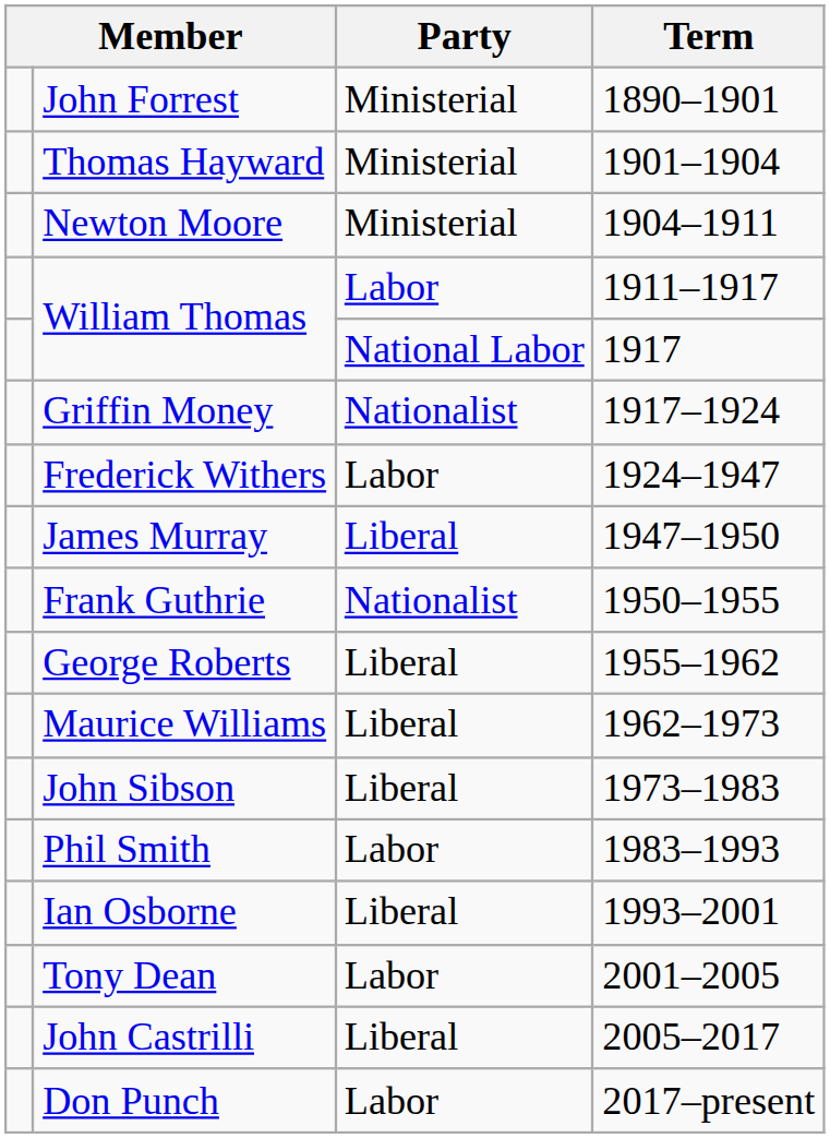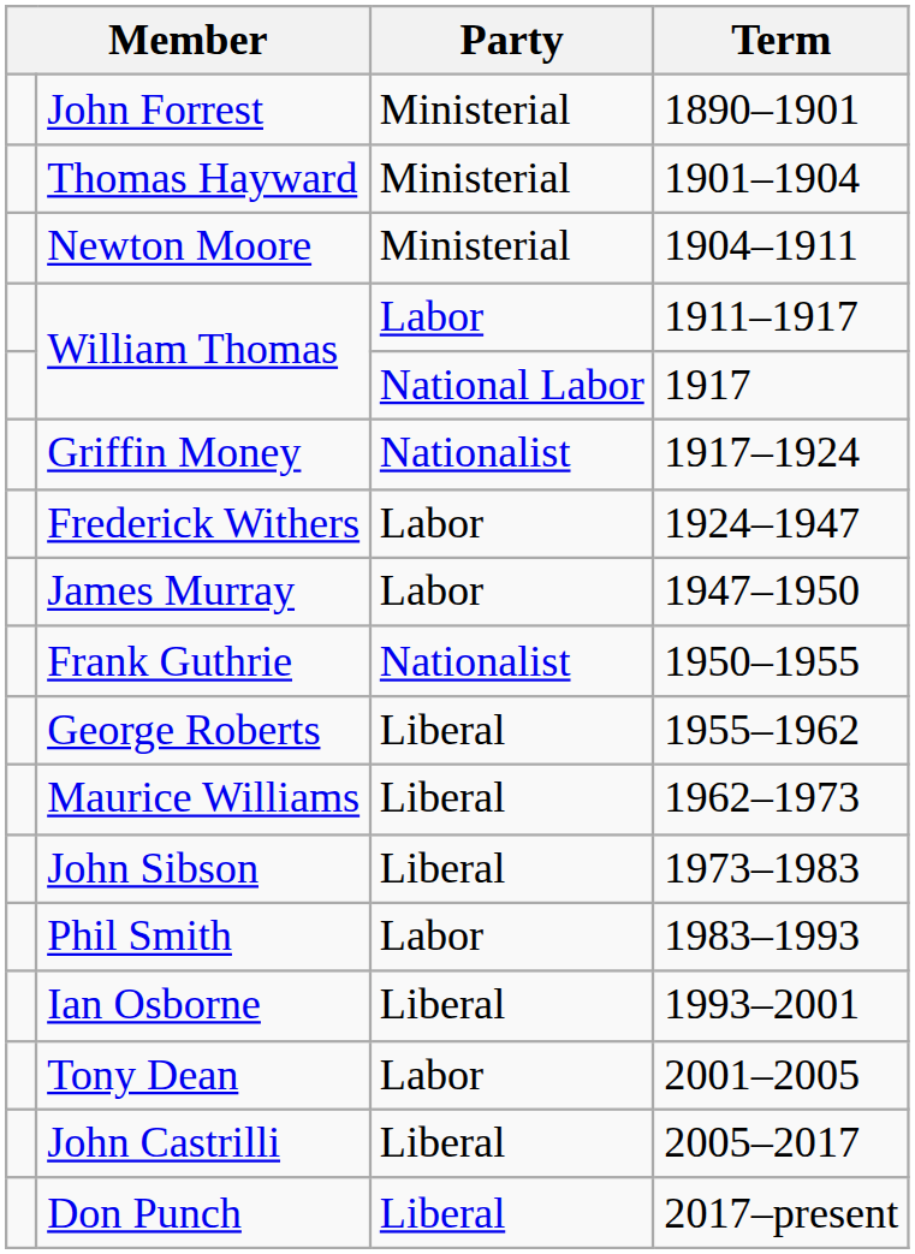James Murray | Party: Liberal -> Labor
Don Punch | Party: Labor -> Liberal
